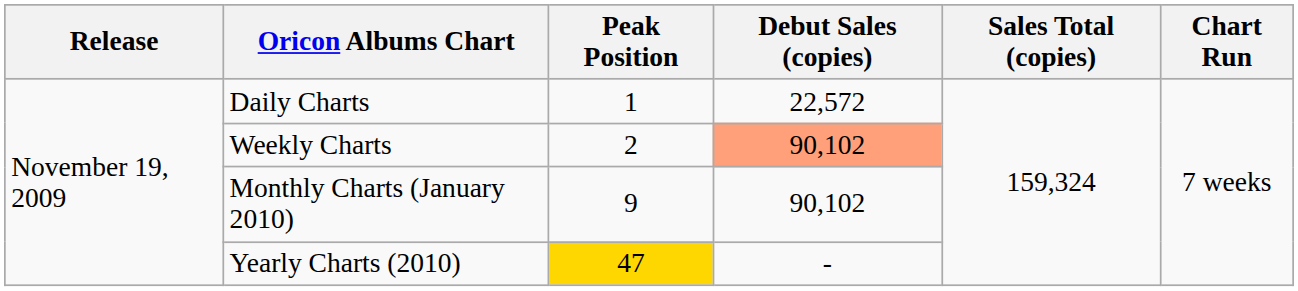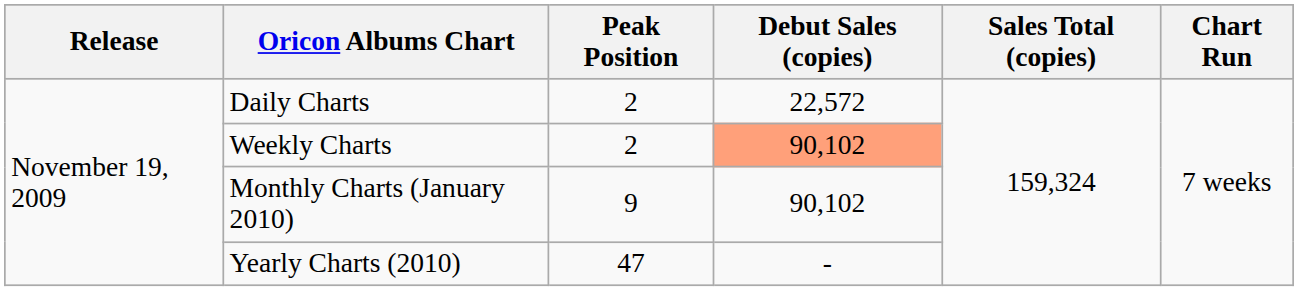Daily Charts | Peak Position: 1 -> 2
Yearly Charts (2010) | Peak Position: gold background -> no background
